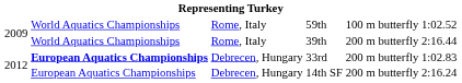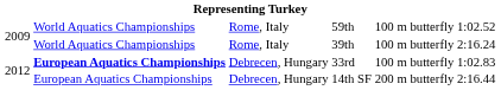39th | column 5: 200 m butterfly -> 100 m butterfly
39th | column 6: 2:16.44 -> 2:16.24
33rd | column 5: 200 m butterfly -> 100 m butterfly
14th SF | column 6: 2:16.24 -> 2:16.44
